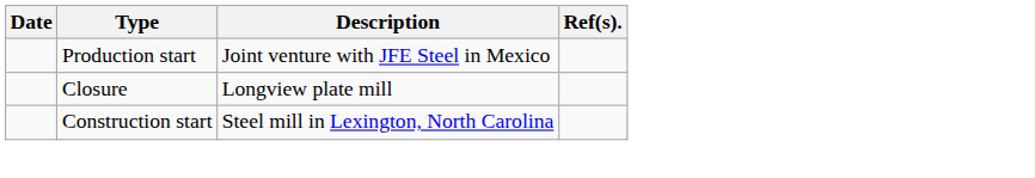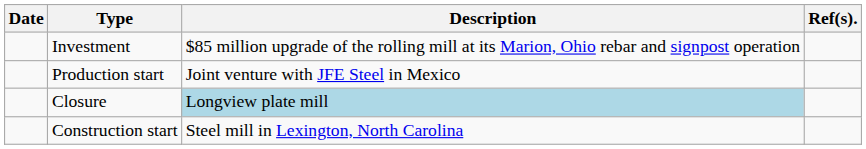+ row: Investment | $85 million upgrade of the rolling mill at its Marion, Ohio rebar and signpost operation
Closure | Description: no background -> lightblue background
